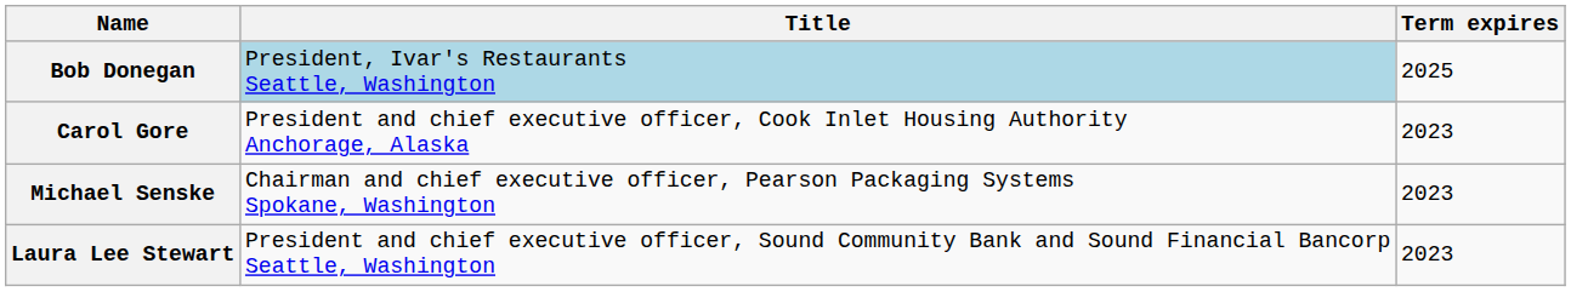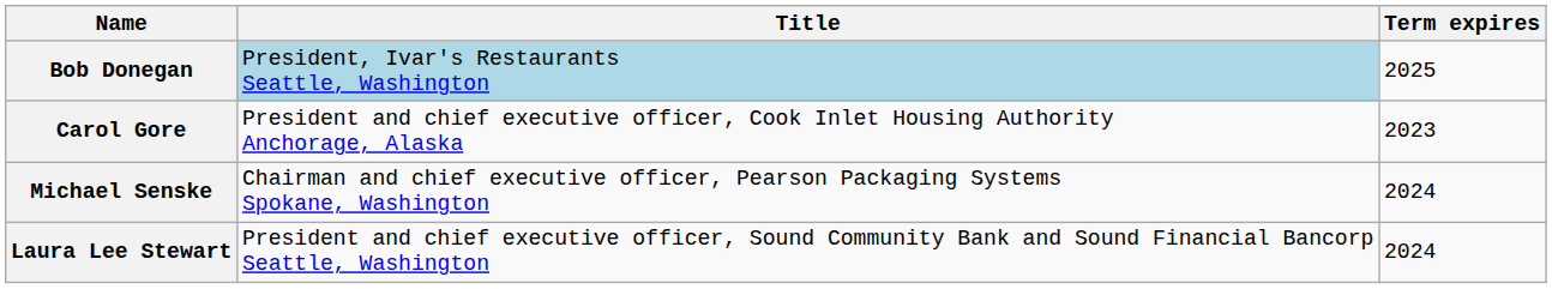Michael Senske | Term expires: 2023 -> 2024
Laura Lee Stewart | Term expires: 2023 -> 2024
